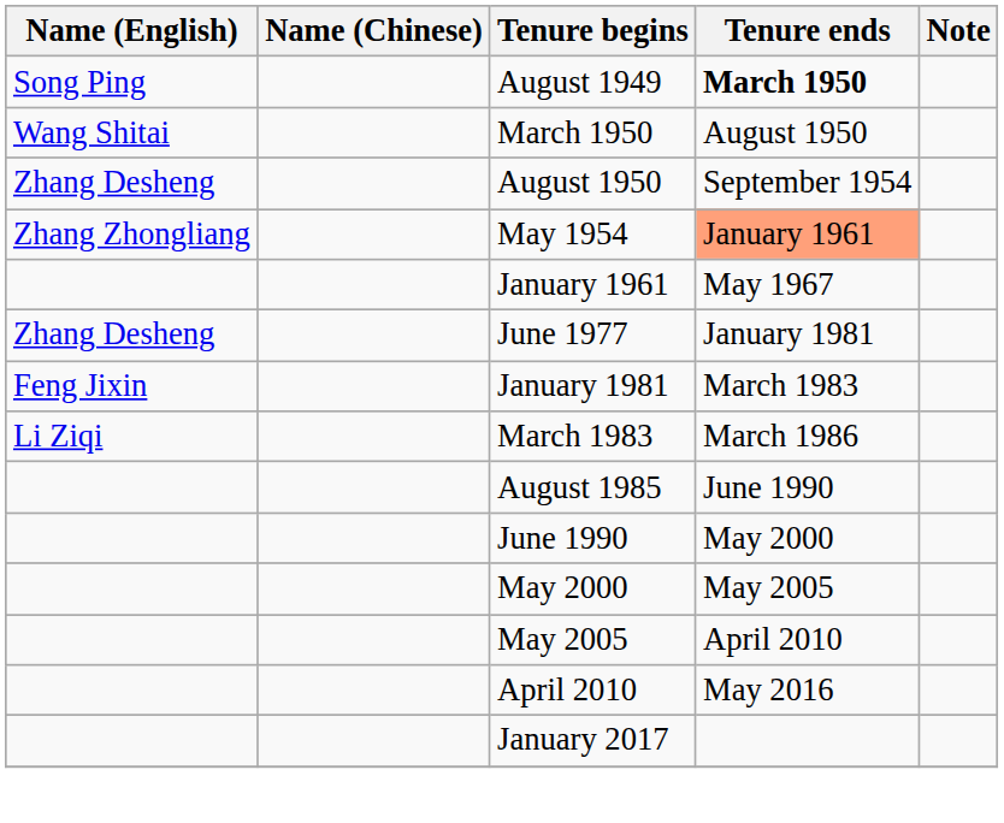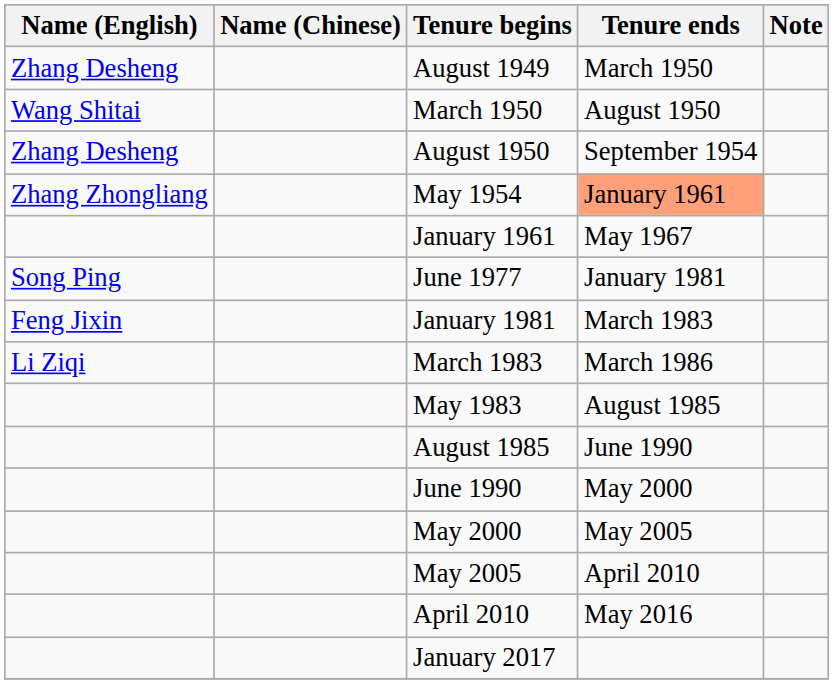August 1949 | Name (English): Song Ping -> Zhang Desheng
August 1949 | Tenure ends: bold -> normal
June 1977 | Name (English): Zhang Desheng -> Song Ping
+ row: May 1983 | August 1985
